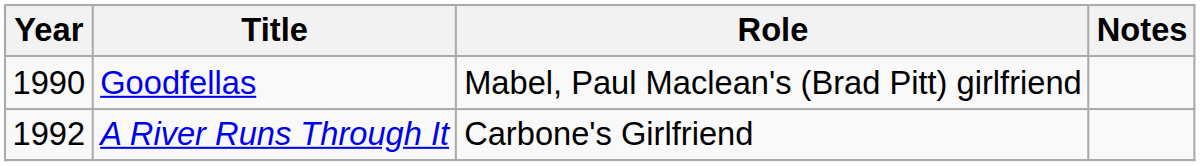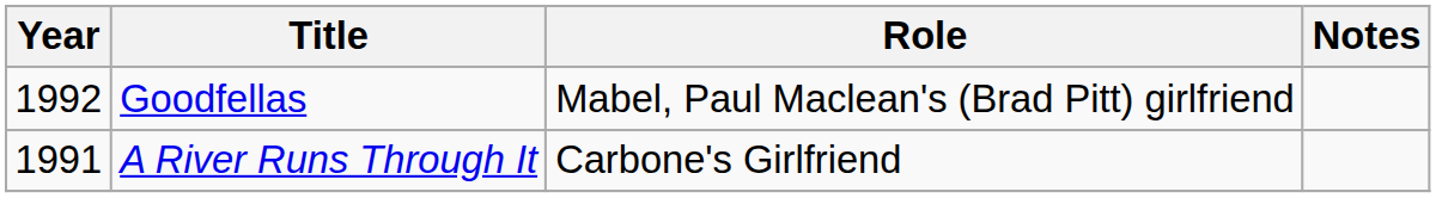Goodfellas | Year: 1990 -> 1992
A River Runs Through It | Year: 1992 -> 1991
